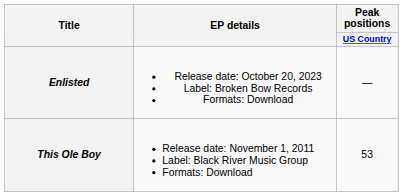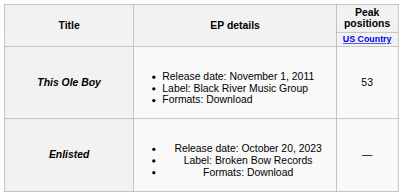rows swapped: This Ole Boy <-> Enlisted
